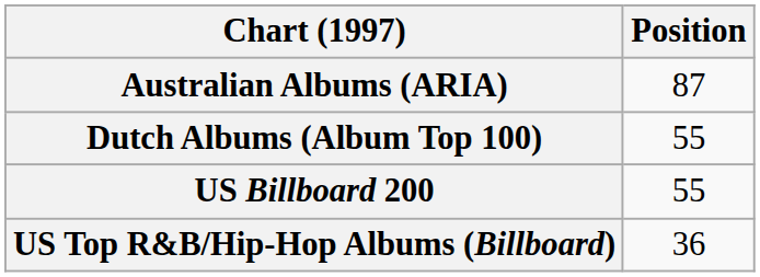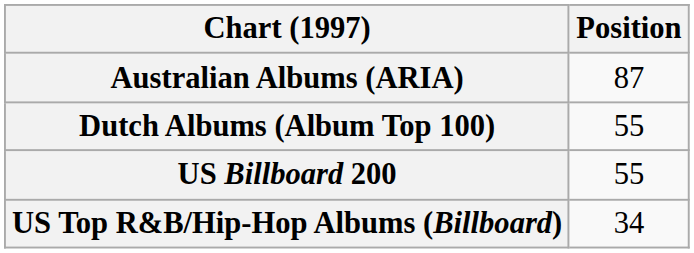US Top R&B/Hip-Hop Albums (Billboard) | Position: 36 -> 34
